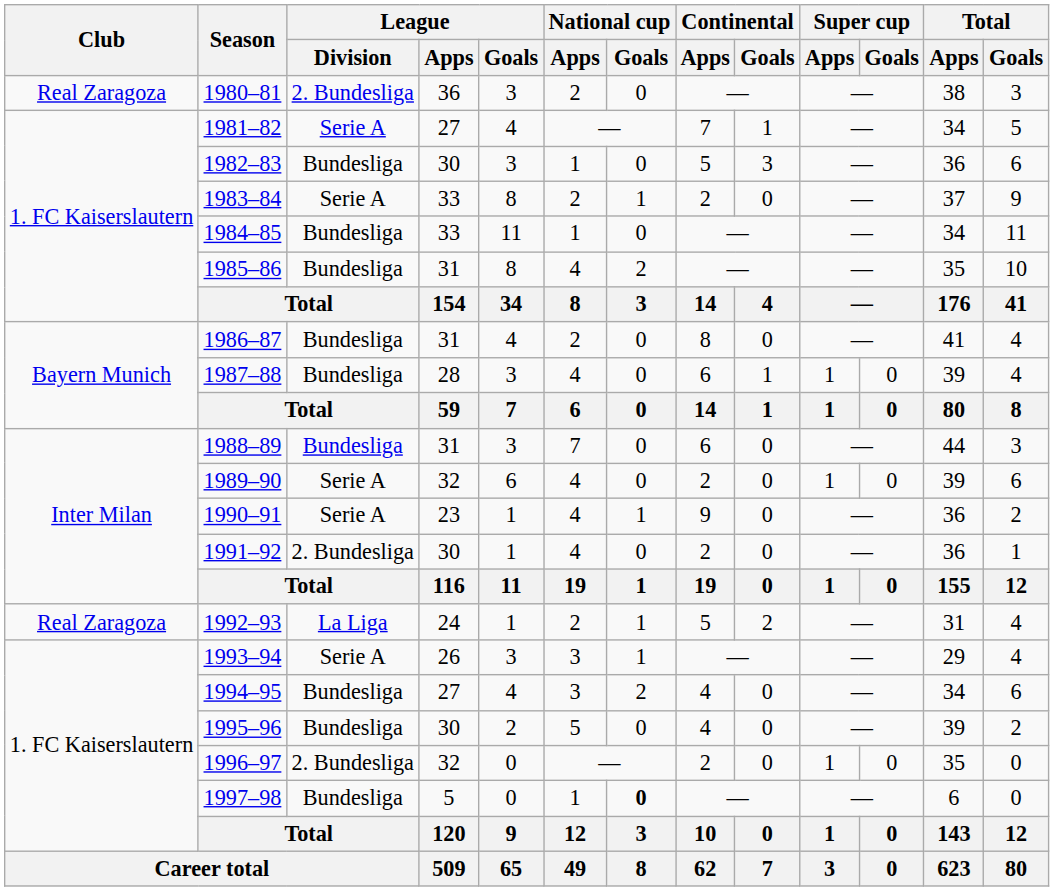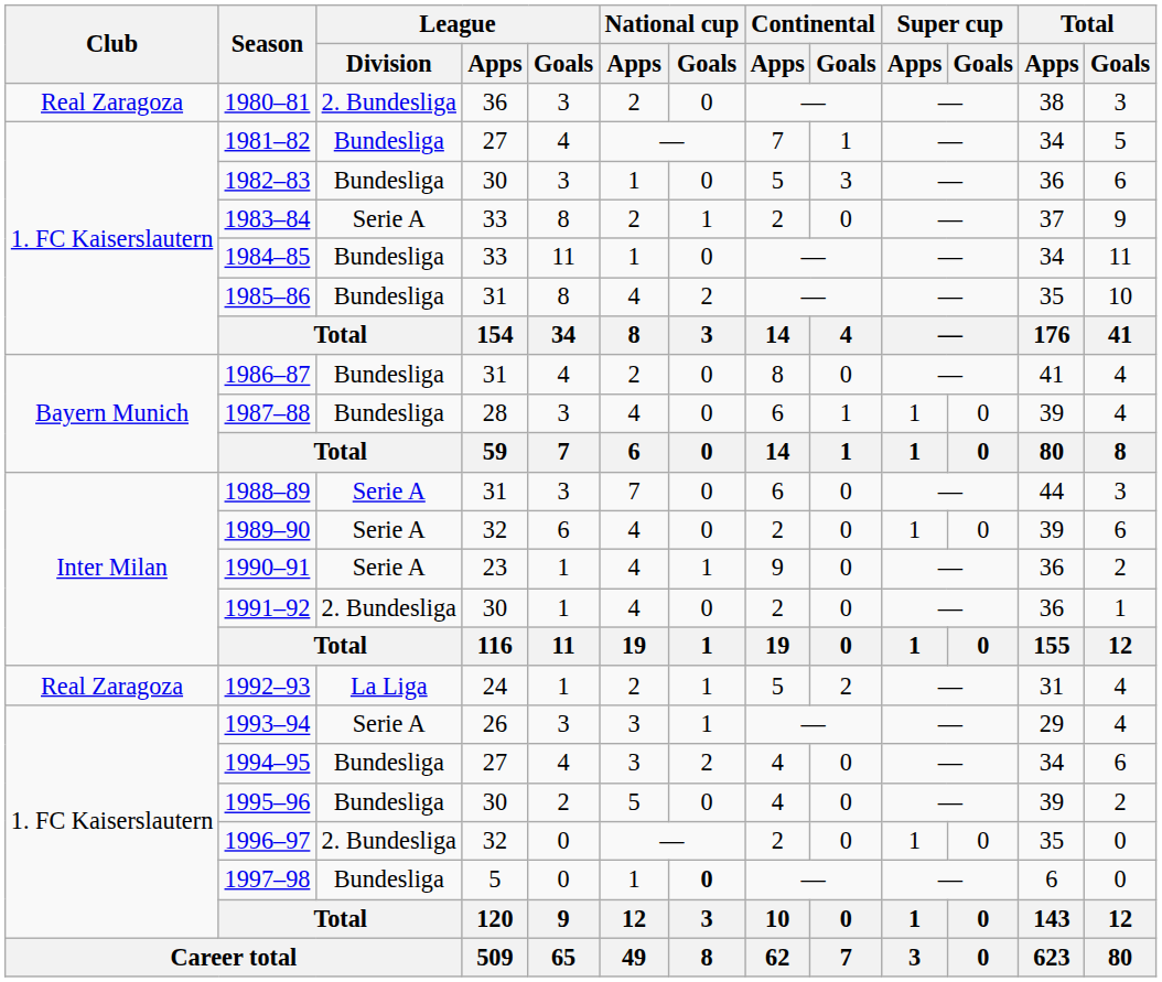1981–82 | League / Division: Serie A -> Bundesliga
1988–89 | League / Division: Bundesliga -> Serie A
